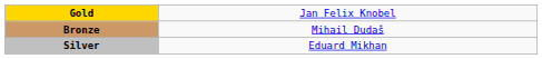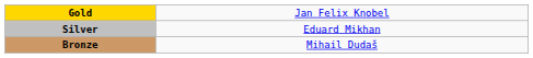rows swapped: Silver <-> Bronze
